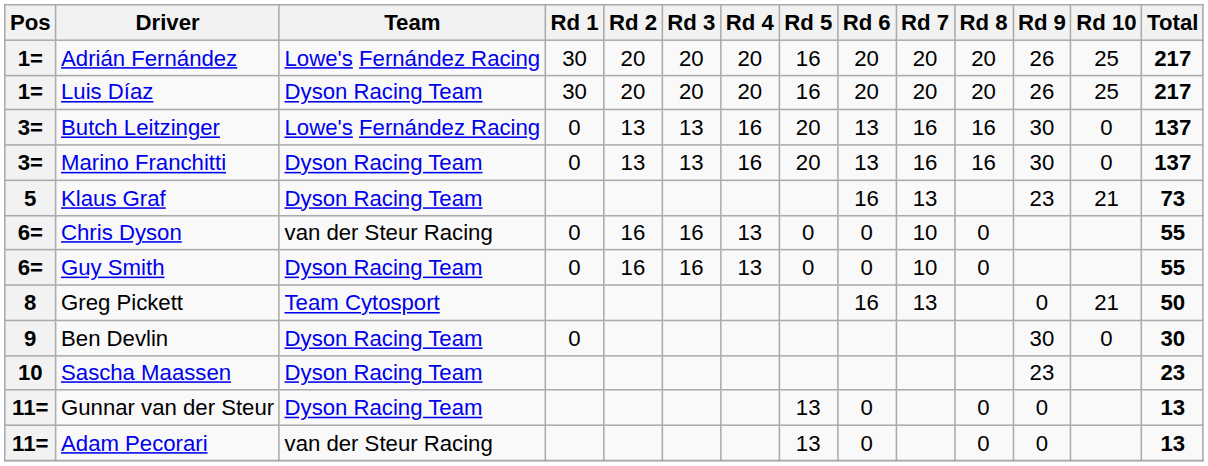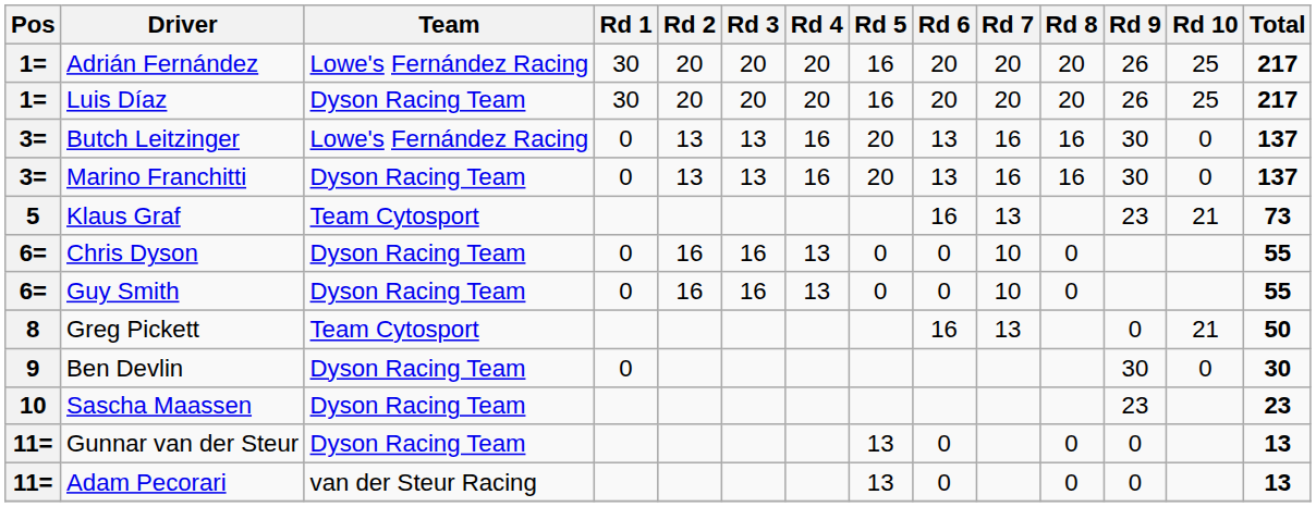Klaus Graf | Team: Dyson Racing Team -> Team Cytosport
Chris Dyson | Team: van der Steur Racing -> Dyson Racing Team
